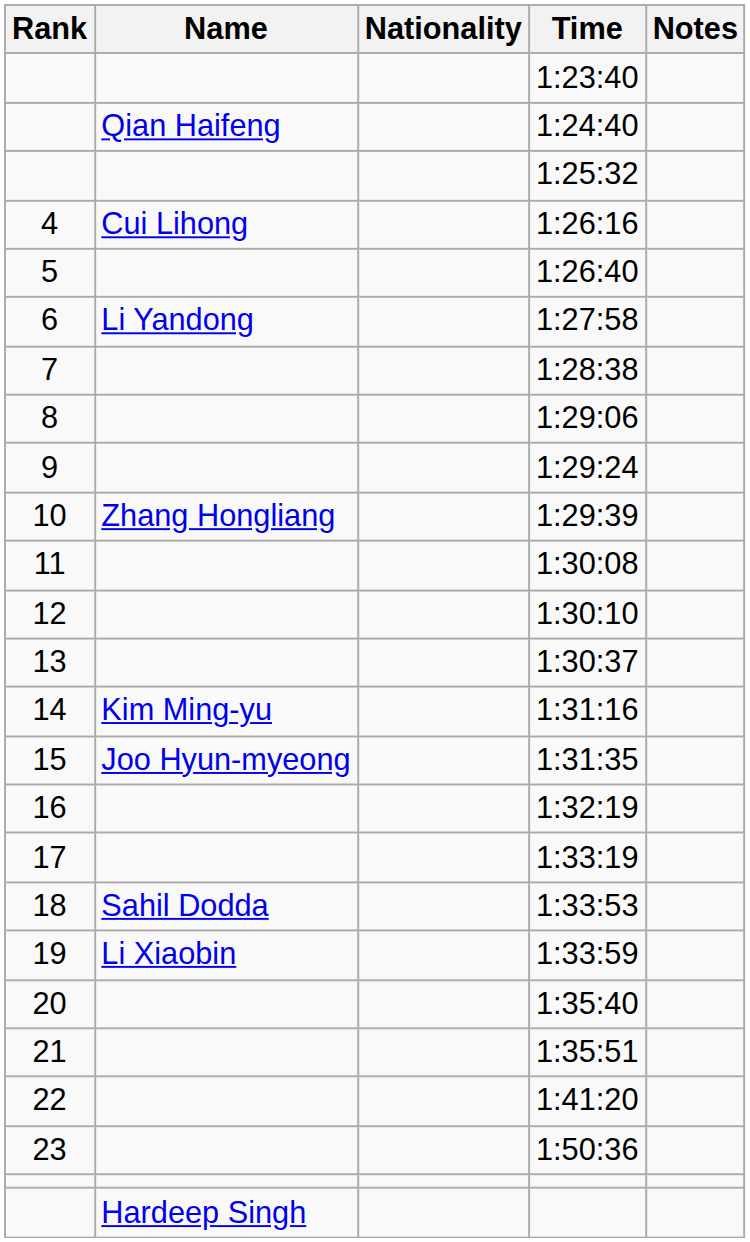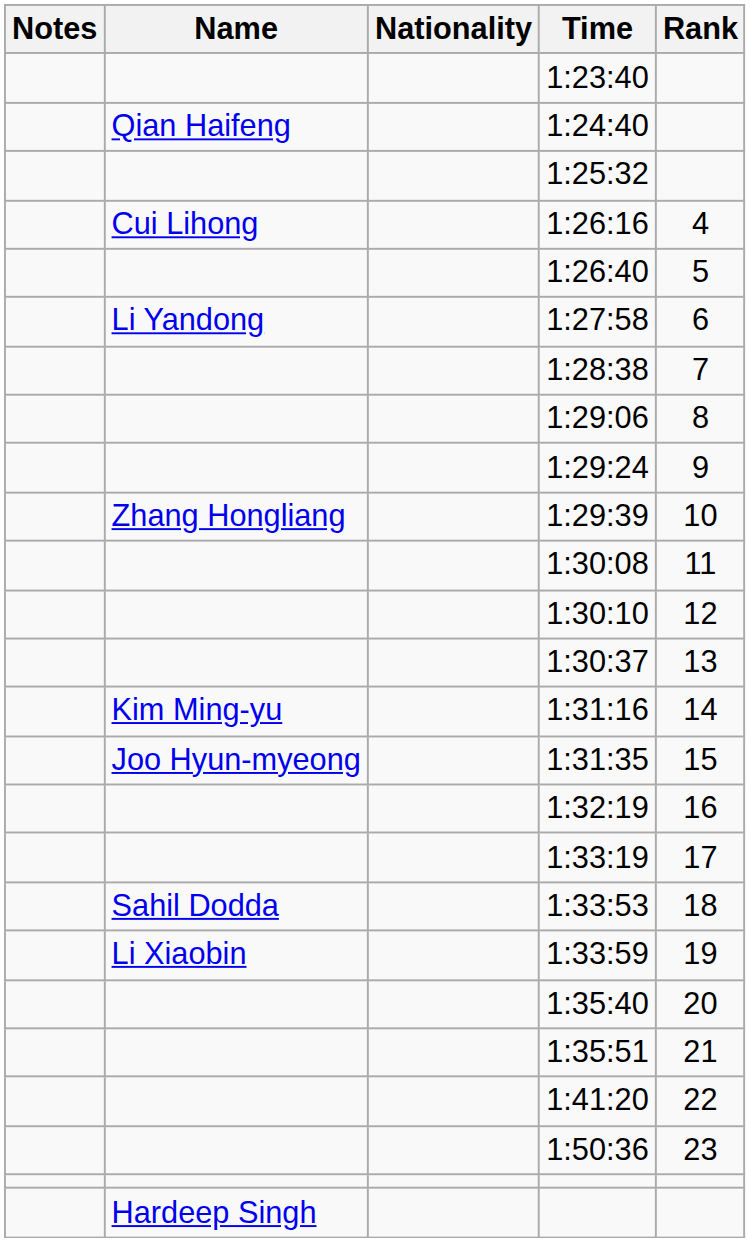columns swapped: Rank <-> Notes
